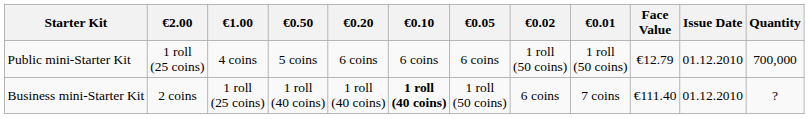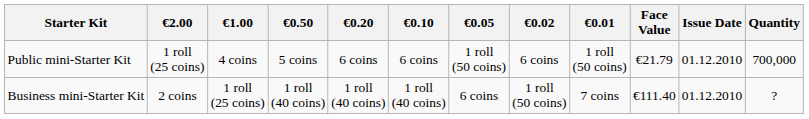Public mini-Starter Kit | €0.05: 6 coins -> 1 roll (50 coins)
Public mini-Starter Kit | €0.02: 1 roll (50 coins) -> 6 coins
Public mini-Starter Kit | Face Value: €12.79 -> €21.79
Business mini-Starter Kit | €0.10: bold -> normal
Business mini-Starter Kit | €0.05: 1 roll (50 coins) -> 6 coins
Business mini-Starter Kit | €0.02: 6 coins -> 1 roll (50 coins)
